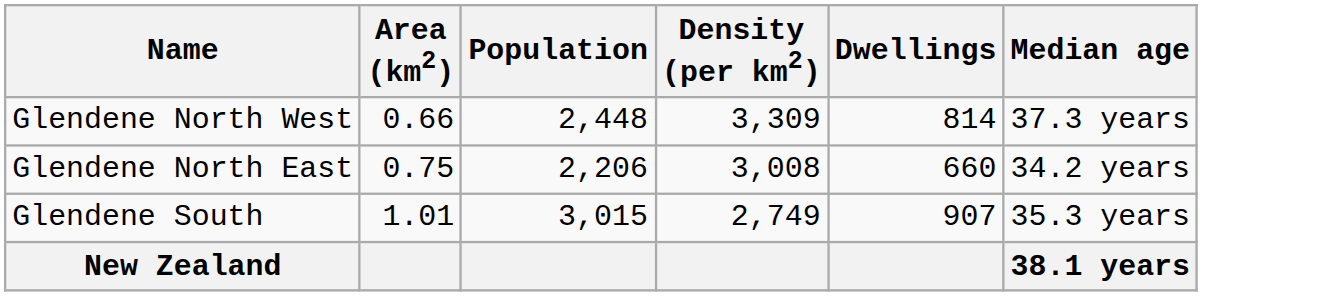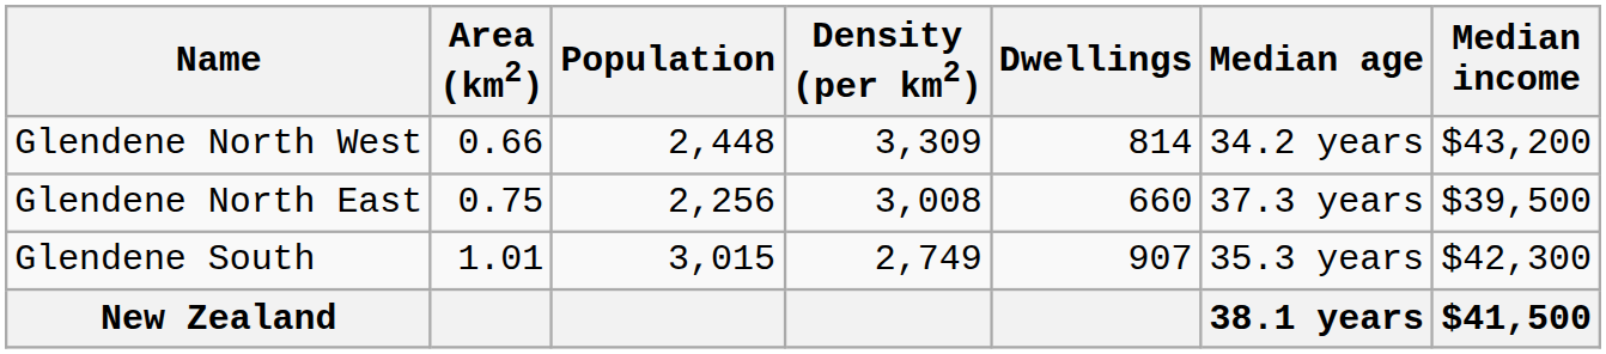+ column: Median income | $43,200 | $39,500 | $42,300 | $41,500
Glendene North West | Median age: 37.3 years -> 34.2 years
Glendene North East | Population: 2,206 -> 2,256
Glendene North East | Median age: 34.2 years -> 37.3 years
